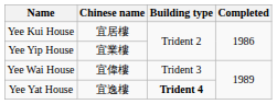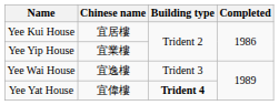Yee Wai House | Chinese name: 宜偉樓 -> 宜逸樓
Yee Yat House | Chinese name: 宜逸樓 -> 宜偉樓
